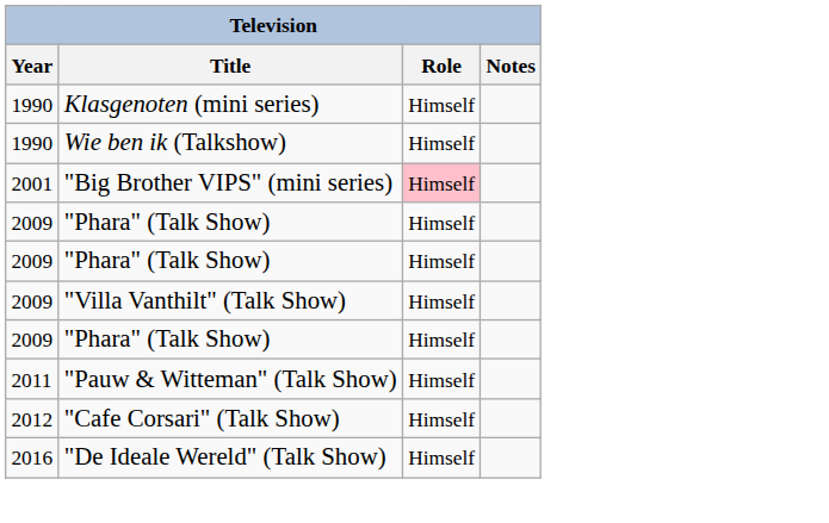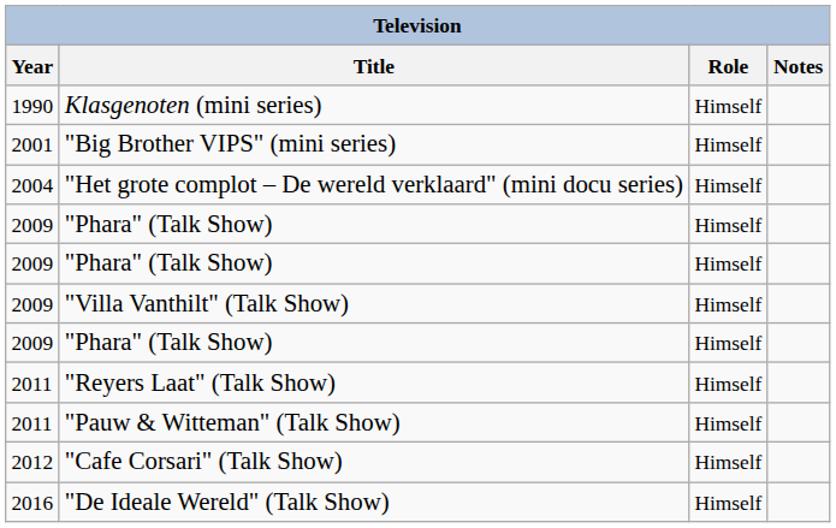- row: 1990 | Wie ben ik (Talkshow) | Himself
"Big Brother VIPS" (mini series) | Role: pink background -> no background
+ row: 2004 | "Het grote complot – De wereld verklaard" (mini docu series) | Himself
+ row: 2011 | "Reyers Laat" (Talk Show) | Himself
